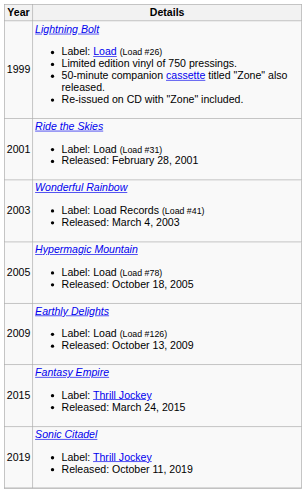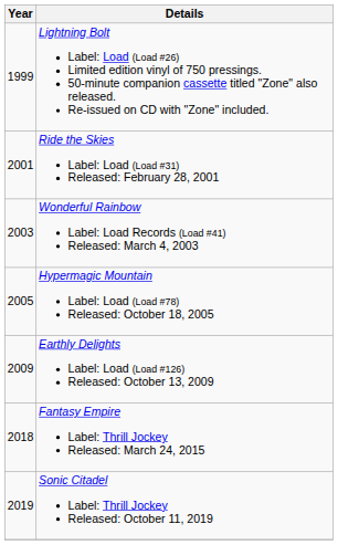Fantasy Empire Label: Thrill Jockey Released: March 24, 2015 | Year: 2015 -> 2018
